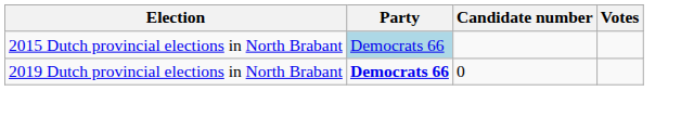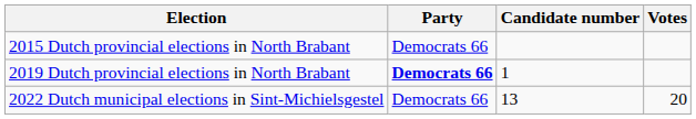2015 Dutch provincial elections in North Brabant | Party: lightblue background -> no background
2019 Dutch provincial elections in North Brabant | Candidate number: 0 -> 1
+ row: 2022 Dutch municipal elections in Sint-Michielsgestel | Democrats 66 | 13 | 20
